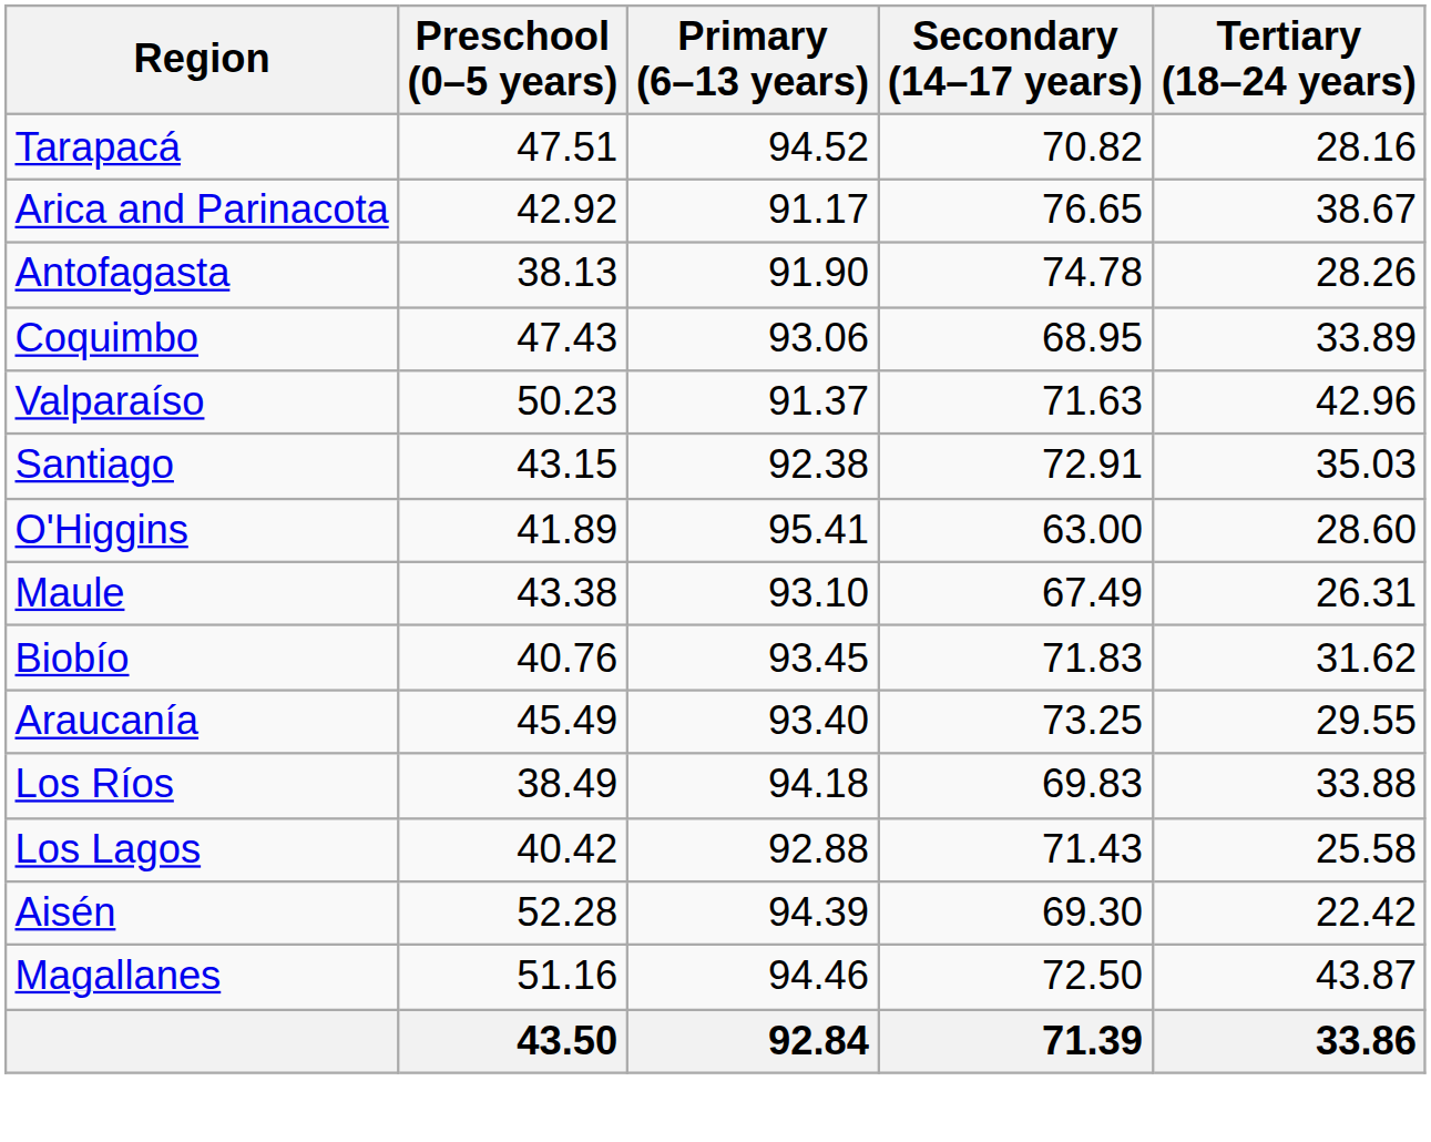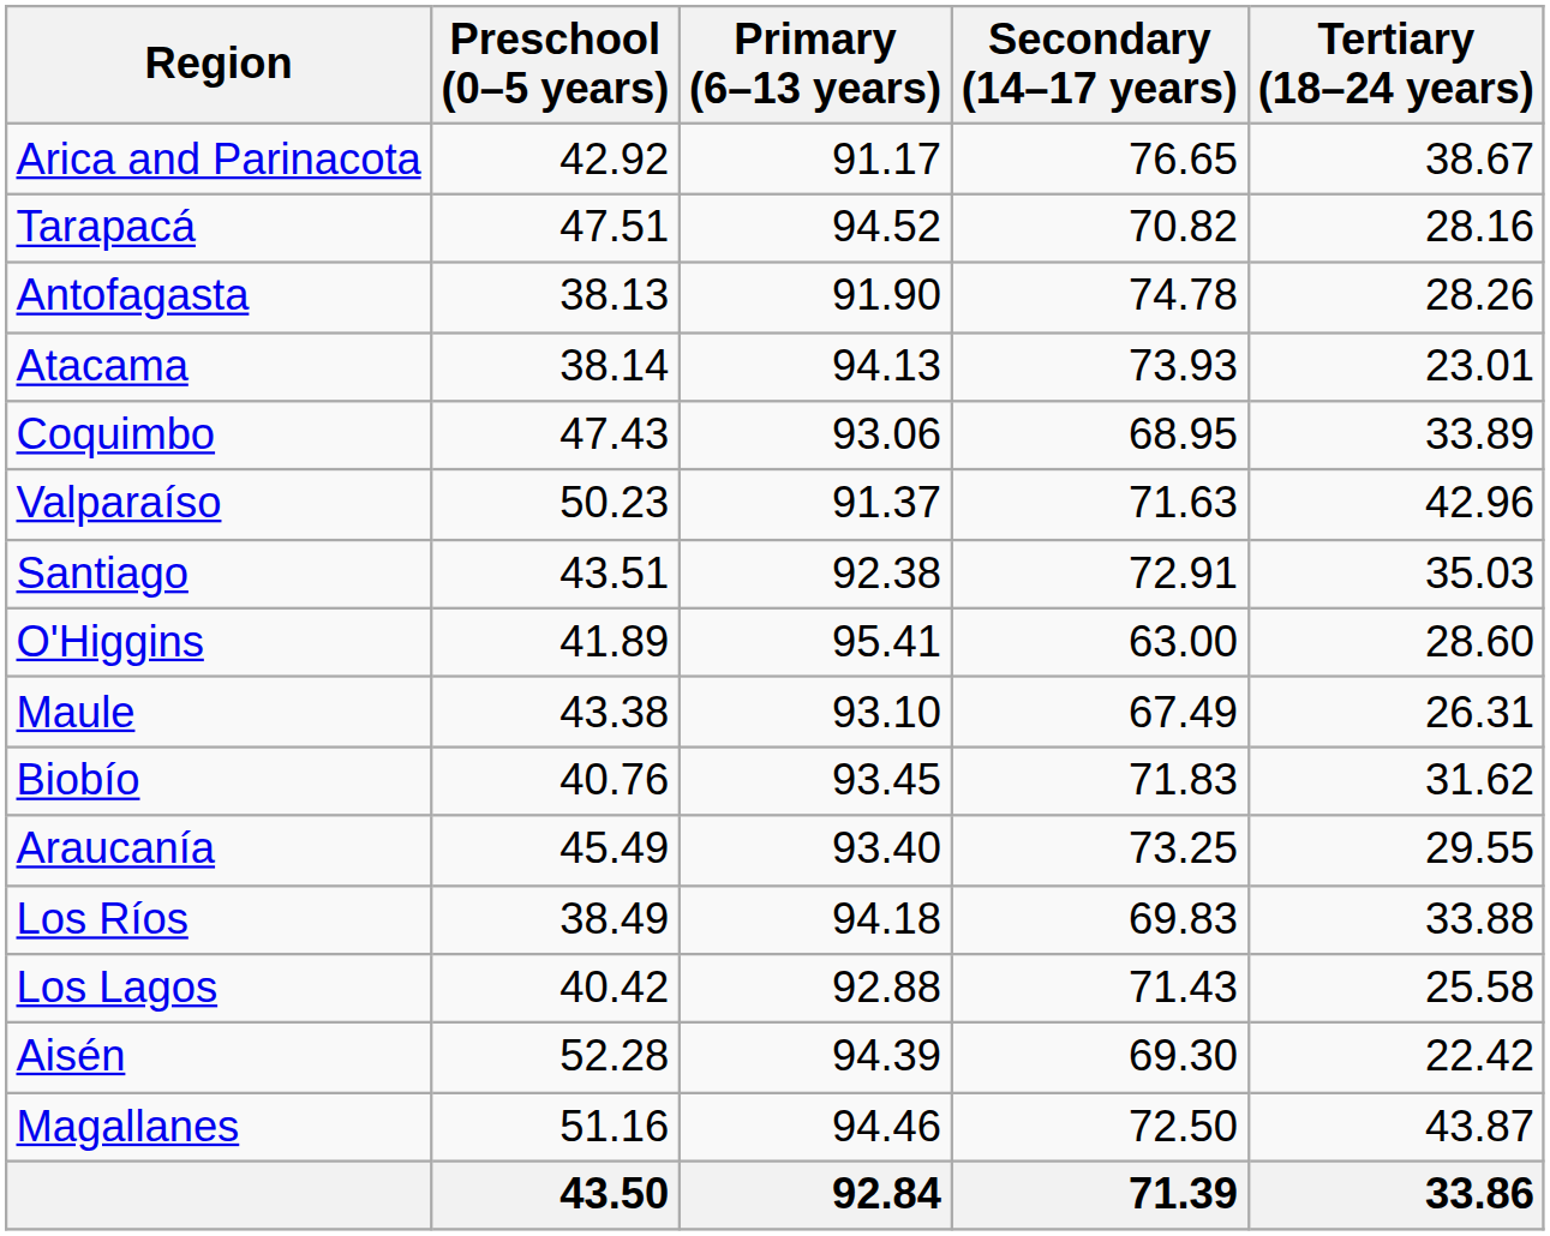rows swapped: Arica and Parinacota <-> Tarapacá
+ row: Atacama | 38.14 | 94.13 | 73.93 | 23.01
Santiago | Preschool (0–5 years): 43.15 -> 43.51
